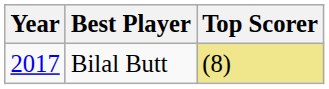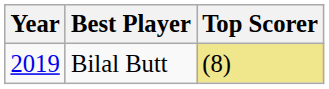Bilal Butt | Year: 2017 -> 2019
